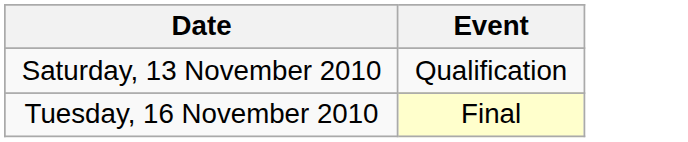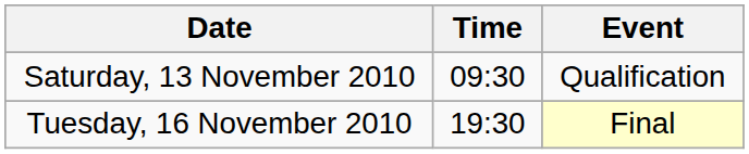+ column: Time | 09:30 | 19:30
